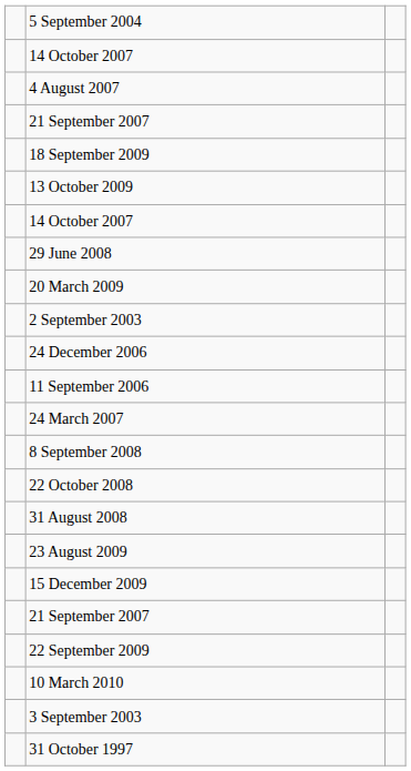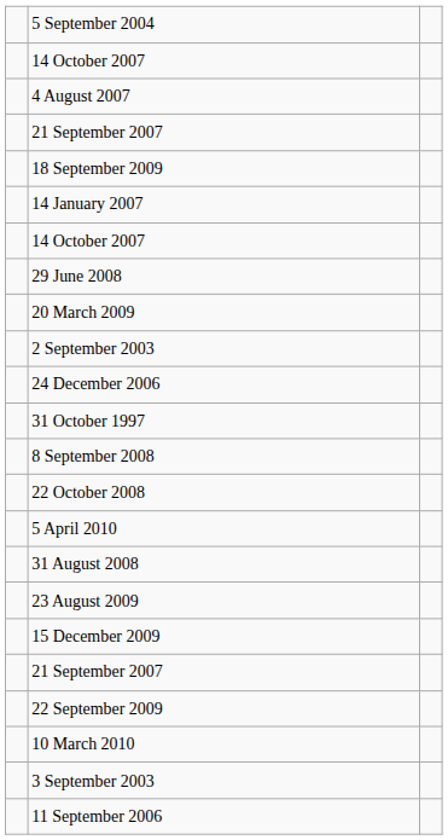- row: 13 October 2009
+ row: 14 January 2007
rows swapped: 31 October 1997 <-> 11 September 2006
- row: 24 March 2007
+ row: 5 April 2010
